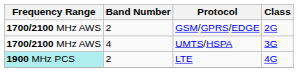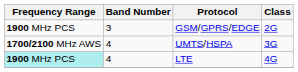GSM/GPRS/EDGE | Frequency Range: 1700/2100 MHz AWS -> 1900 MHz PCS
GSM/GPRS/EDGE | Band Number: 2 -> 3
LTE | Band Number: 2 -> 4
